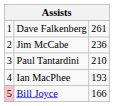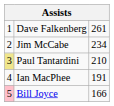Jim McCabe | column 3: 236 -> 234
Paul Tantardini | column 1: no background -> khaki background
Ian MacPhee | column 3: 193 -> 191
